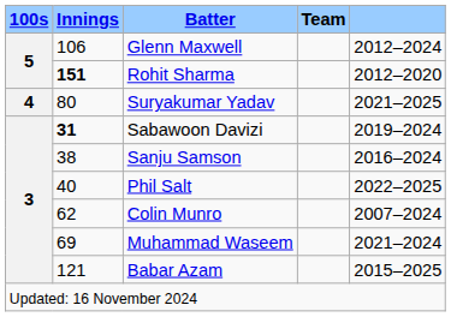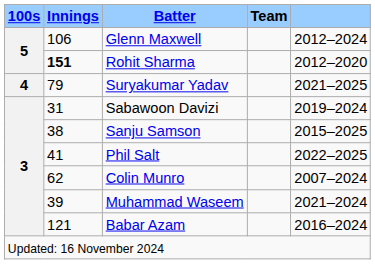Suryakumar Yadav | Innings: 80 -> 79
Sabawoon Davizi | Innings: bold -> normal
Sanju Samson | column 5: 2016–2024 -> 2015–2025
Phil Salt | Innings: 40 -> 41
Muhammad Waseem | Innings: 69 -> 39
Babar Azam | column 5: 2015–2025 -> 2016–2024
